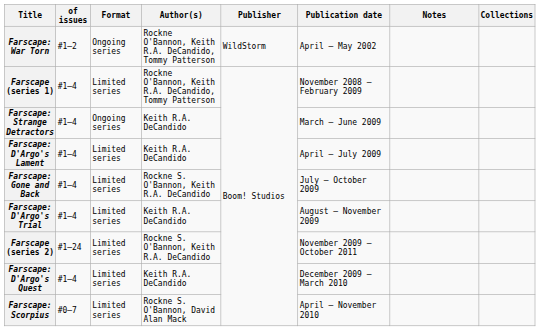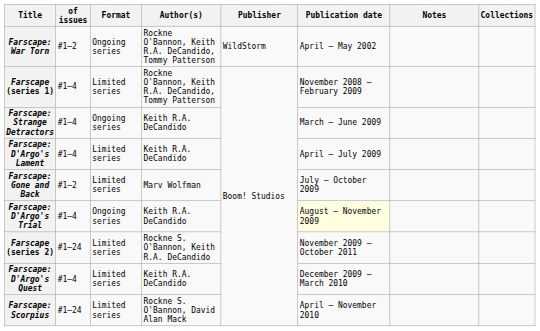Farscape: Gone and Back | of issues: #1–4 -> #1–2
Farscape: Gone and Back | Author(s): Rockne S. O'Bannon, Keith R.A. DeCandido -> Marv Wolfman
Farscape: D'Argo's Trial | Format: Limited series -> Ongoing series
Farscape: D'Argo's Trial | Publication date: no background -> lightyellow background
Farscape: Scorpius | of issues: #0–7 -> #1–24
